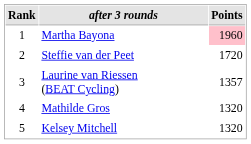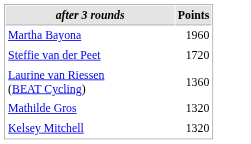- column: Rank | 1 | 2 | 3 | 4 | 5
Martha Bayona | Points: pink background -> no background
Laurine van Riessen (BEAT Cycling) | Points: 1357 -> 1360
